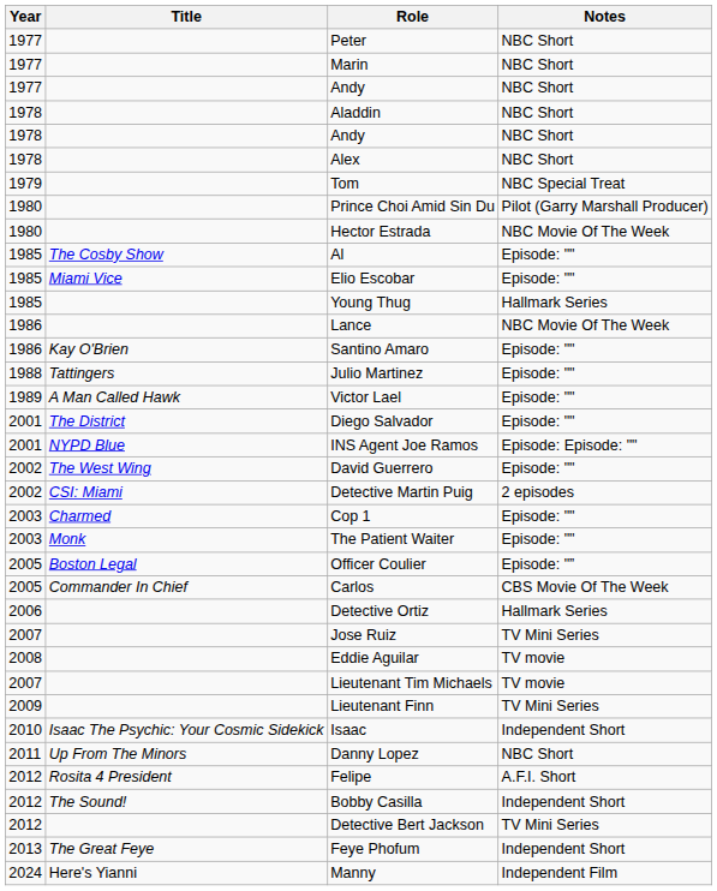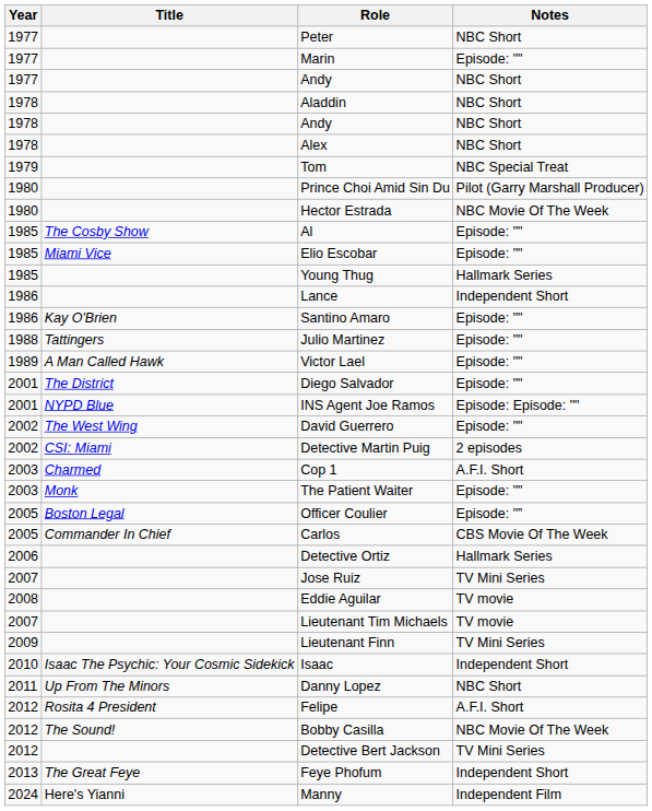Marin | Notes: NBC Short -> Episode: ""
Lance | Notes: NBC Movie Of The Week -> Independent Short
Cop 1 | Notes: Episode: "" -> A.F.I. Short
Bobby Casilla | Notes: Independent Short -> NBC Movie Of The Week
